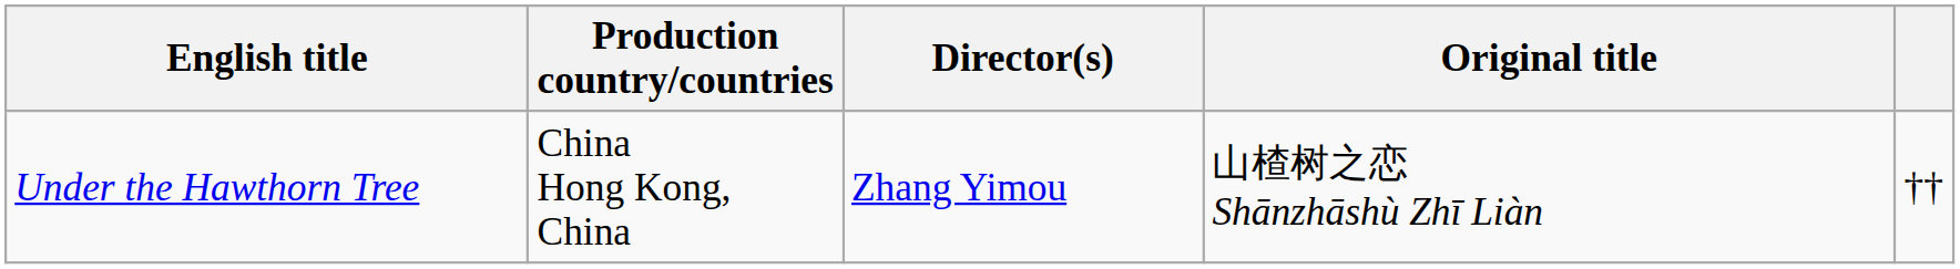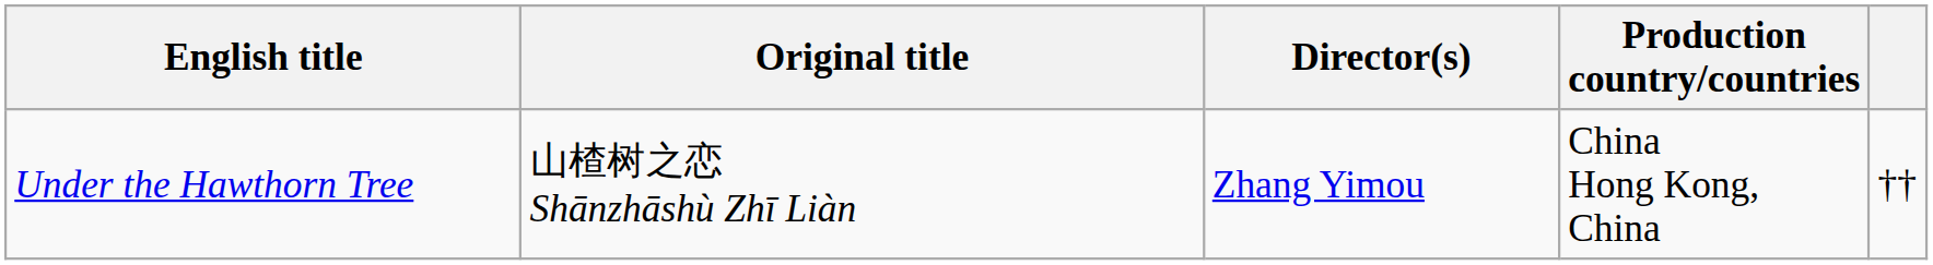columns swapped: Original title <-> Production country/countries
